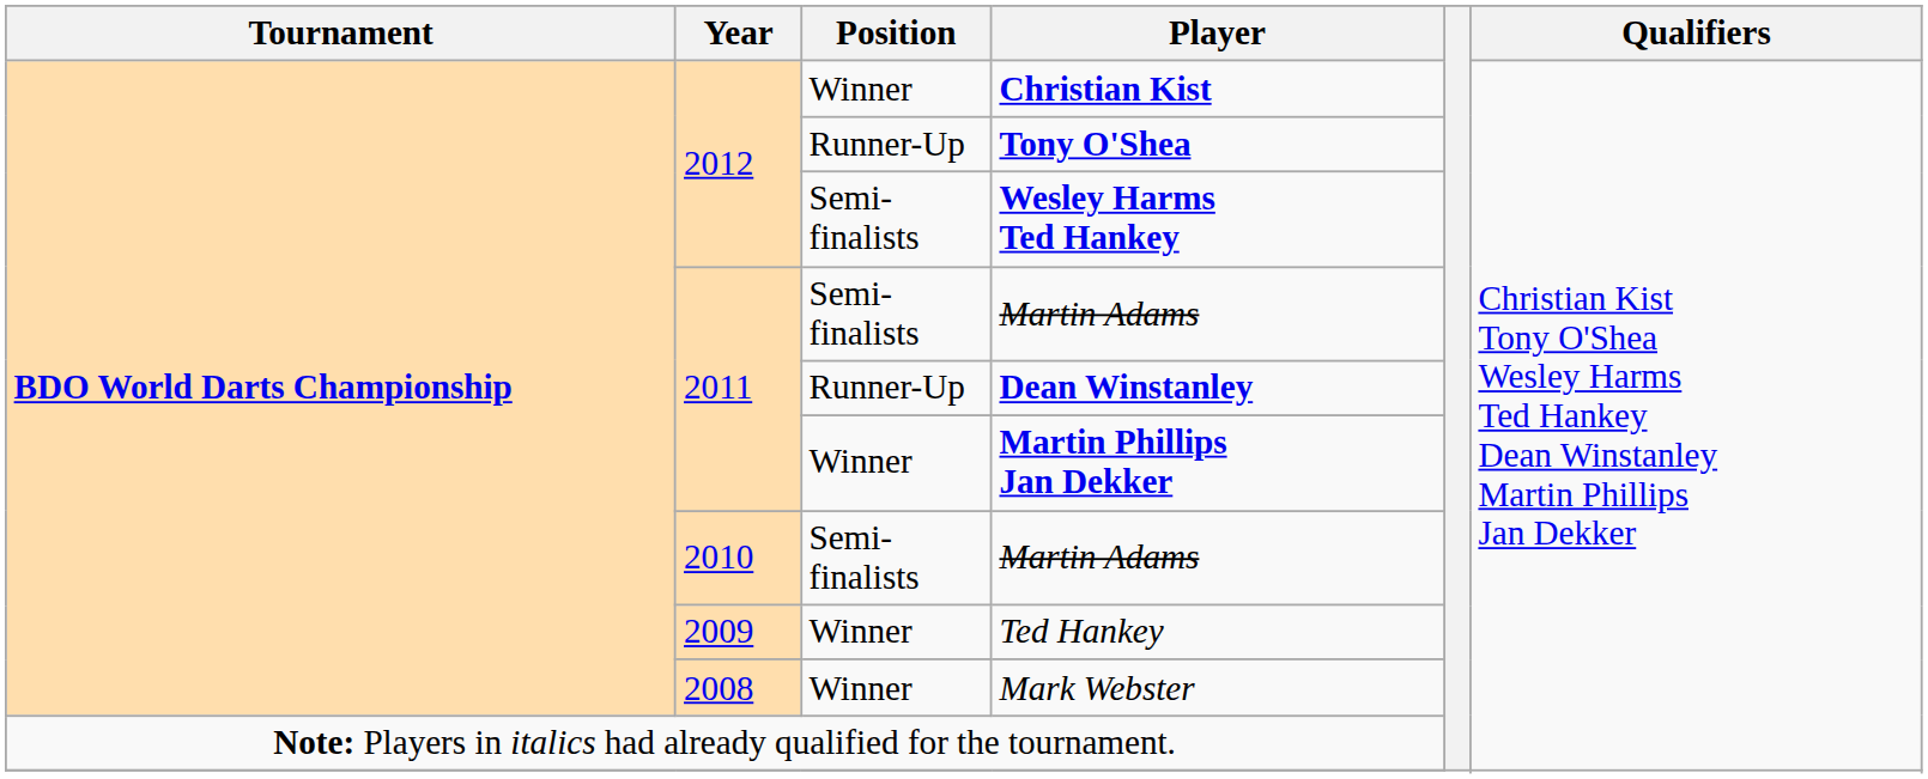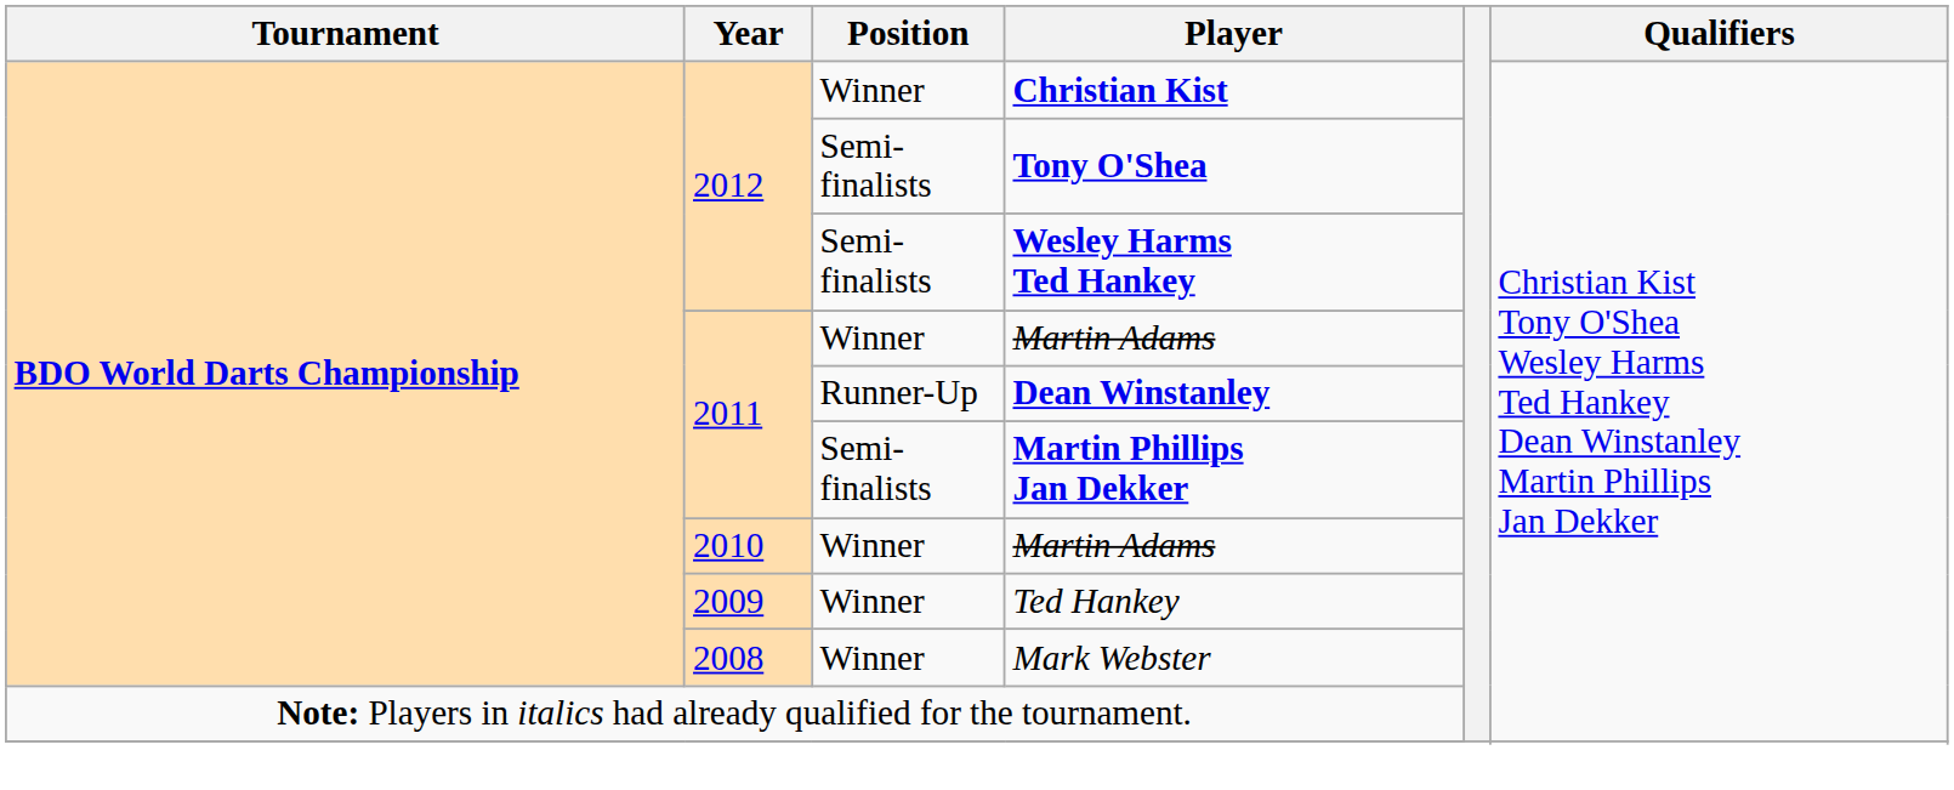Tony O'Shea | Position: Runner-Up -> Semi-finalists
2011 / Martin Adams | Position: Semi-finalists -> Winner
Martin Phillips Jan Dekker | Position: Winner -> Semi-finalists
2010 / Martin Adams | Position: Semi-finalists -> Winner
